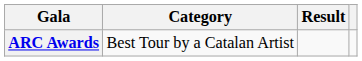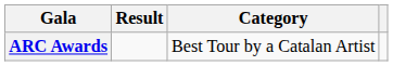columns swapped: Category <-> Result
